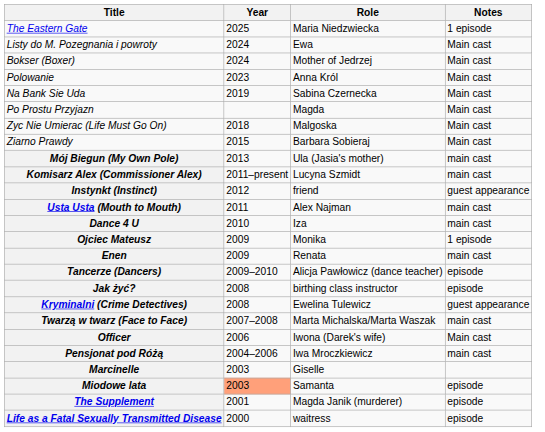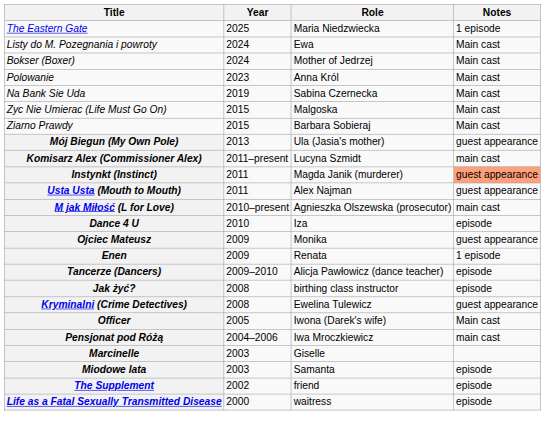- row: Po Prostu Przyjazn | Magda | Main cast
Zyc Nie Umierac (Life Must Go On) | Year: 2018 -> 2015
Mój Biegun (My Own Pole) | Notes: main cast -> guest appearance
Instynkt (Instinct) | Year: 2012 -> 2011
Instynkt (Instinct) | Role: friend -> Magda Janik (murderer)
Instynkt (Instinct) | Notes: no background -> lightsalmon background
Usta Usta (Mouth to Mouth) | Notes: main cast -> guest appearance
+ row: M jak Miłość (L for Love) | 2010–present | Agnieszka Olszewska (prosecutor) | main cast
Dance 4 U | Notes: main cast -> episode
Ojciec Mateusz | Notes: 1 episode -> guest appearance
Enen | Notes: main cast -> 1 episode
- row: Twarzą w twarz (Face to Face) | 2007–2008 | Marta Michalska/Marta Waszak | main cast
Officer | Year: 2006 -> 2005
Miodowe lata | Year: lightsalmon background -> no background
The Supplement | Year: 2001 -> 2002
The Supplement | Role: Magda Janik (murderer) -> friend
